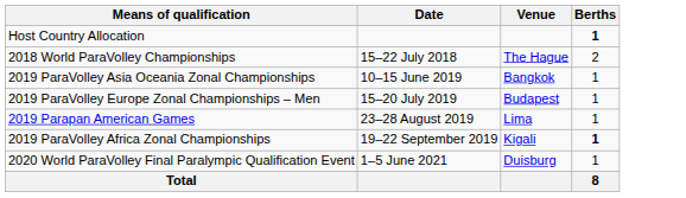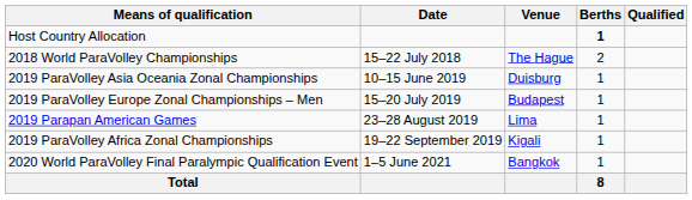+ column: Qualified
2019 ParaVolley Asia Oceania Zonal Championships | Venue: Bangkok -> Duisburg
2019 ParaVolley Africa Zonal Championships | Berths: bold -> normal
2020 World ParaVolley Final Paralympic Qualification Event | Venue: Duisburg -> Bangkok
